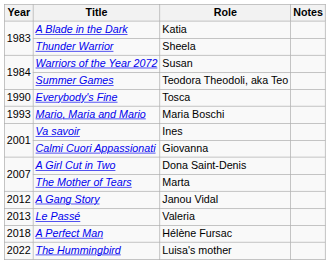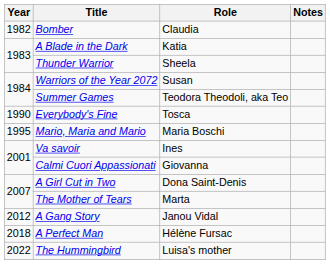+ row: 1982 | Bomber | Claudia
Mario, Maria and Mario | Year: 1993 -> 1995
- row: 2013 | Le Passé | Valeria
